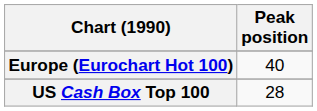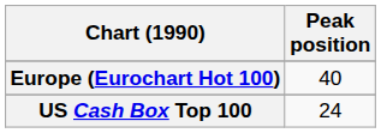US Cash Box Top 100 | Peak position: 28 -> 24
